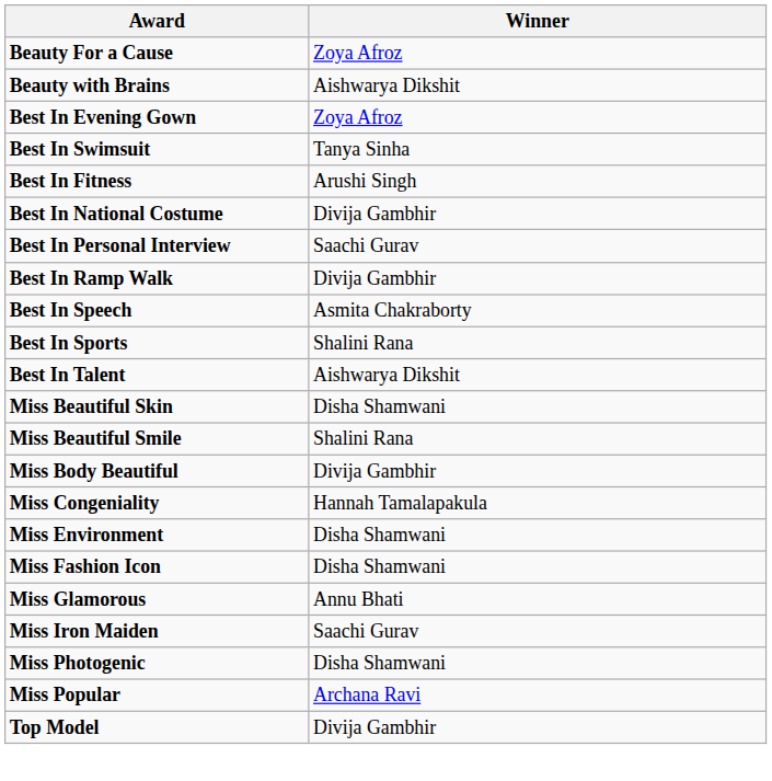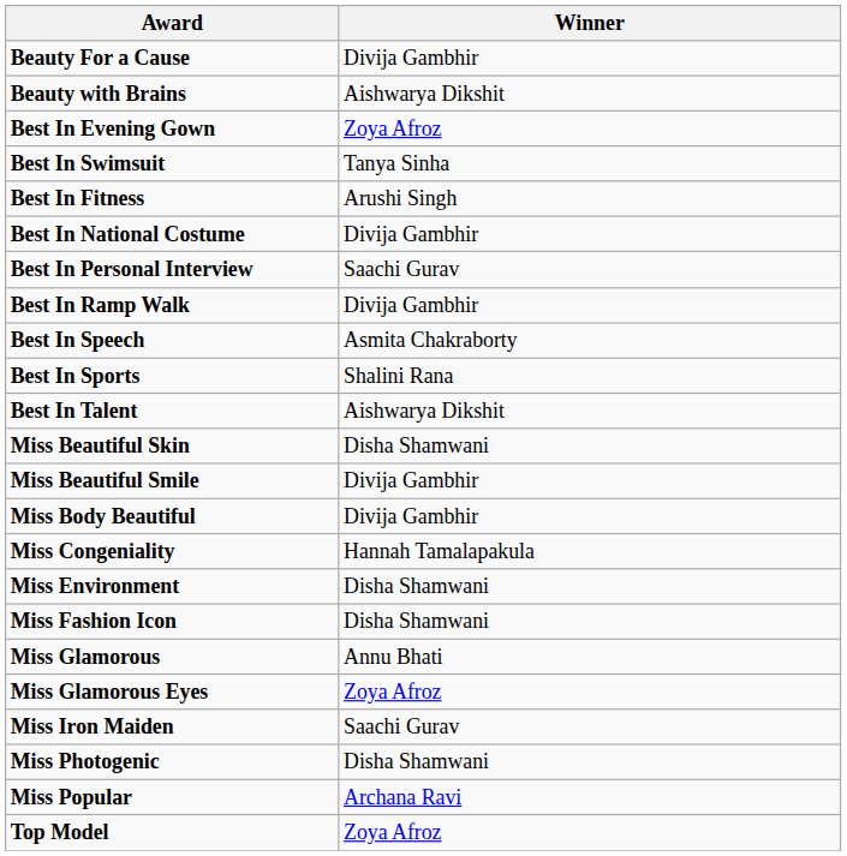Beauty For a Cause | Winner: Zoya Afroz -> Divija Gambhir
Miss Beautiful Smile | Winner: Shalini Rana -> Divija Gambhir
+ row: Miss Glamorous Eyes | Zoya Afroz
Top Model | Winner: Divija Gambhir -> Zoya Afroz
